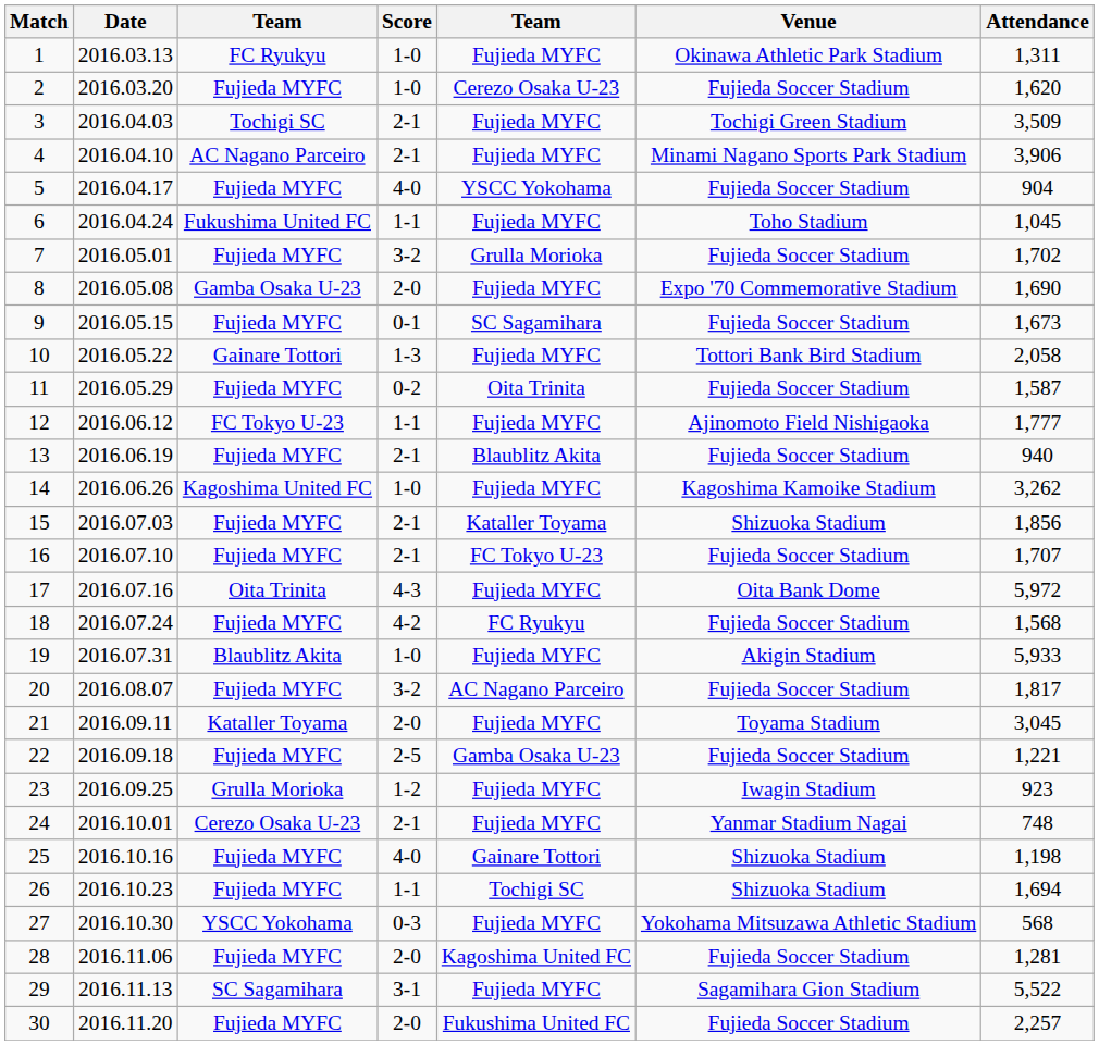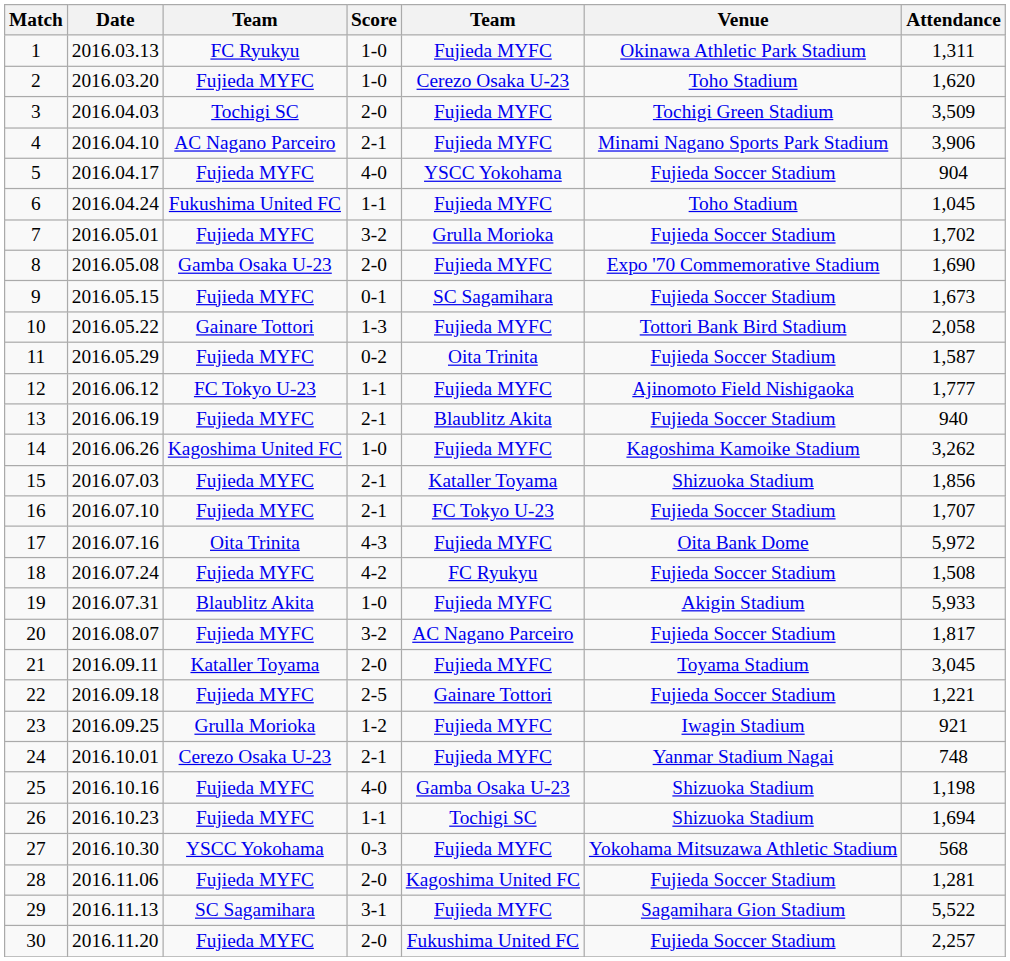2 | Venue: Fujieda Soccer Stadium -> Toho Stadium
3 | Score: 2-1 -> 2-0
18 | Attendance: 1,568 -> 1,508
22 | column 5: Gamba Osaka U-23 -> Gainare Tottori
23 | Attendance: 923 -> 921
25 | column 5: Gainare Tottori -> Gamba Osaka U-23
